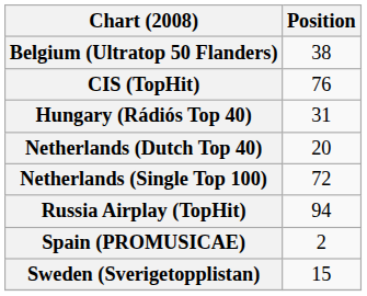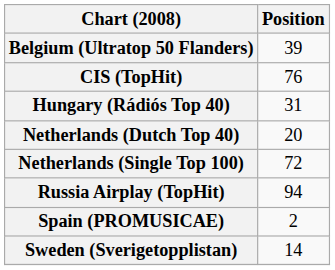Belgium (Ultratop 50 Flanders) | Position: 38 -> 39
Sweden (Sverigetopplistan) | Position: 15 -> 14
